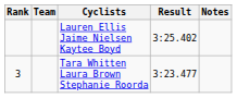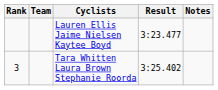Lauren Ellis Jaime Nielsen Kaytee Boyd | Result: 3:25.402 -> 3:23.477
Tara Whitten Laura Brown Stephanie Roorda | Result: 3:23.477 -> 3:25.402
